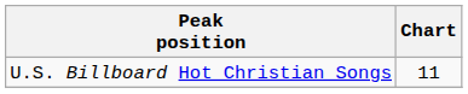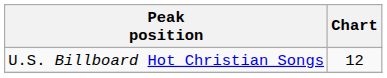U.S. Billboard Hot Christian Songs | Chart: 11 -> 12
